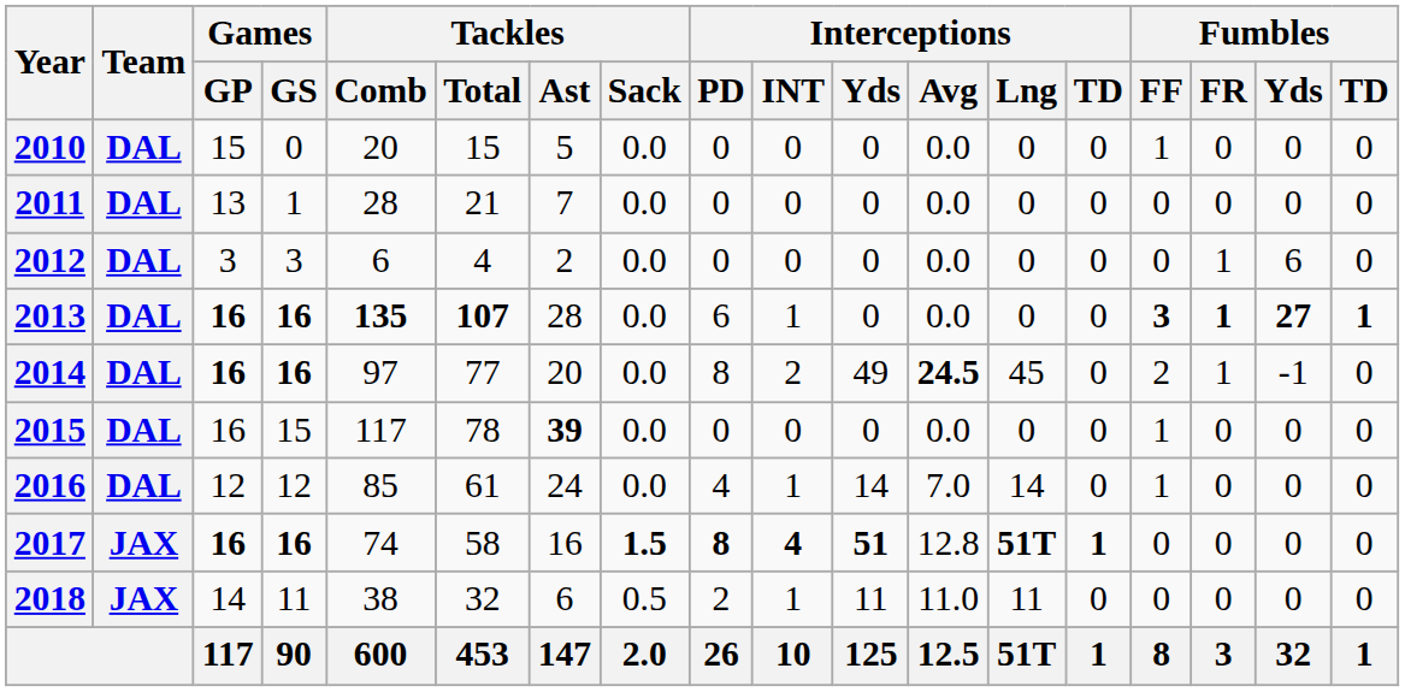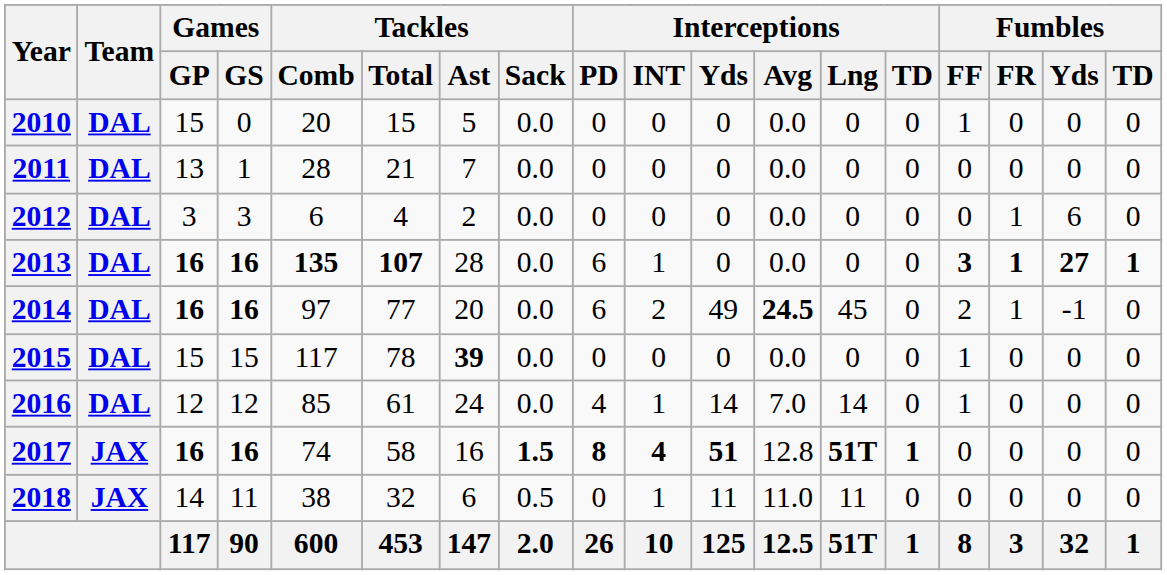2014 | Interceptions / PD: 8 -> 6
2015 | Games / GP: 16 -> 15
2018 | Interceptions / PD: 2 -> 0
